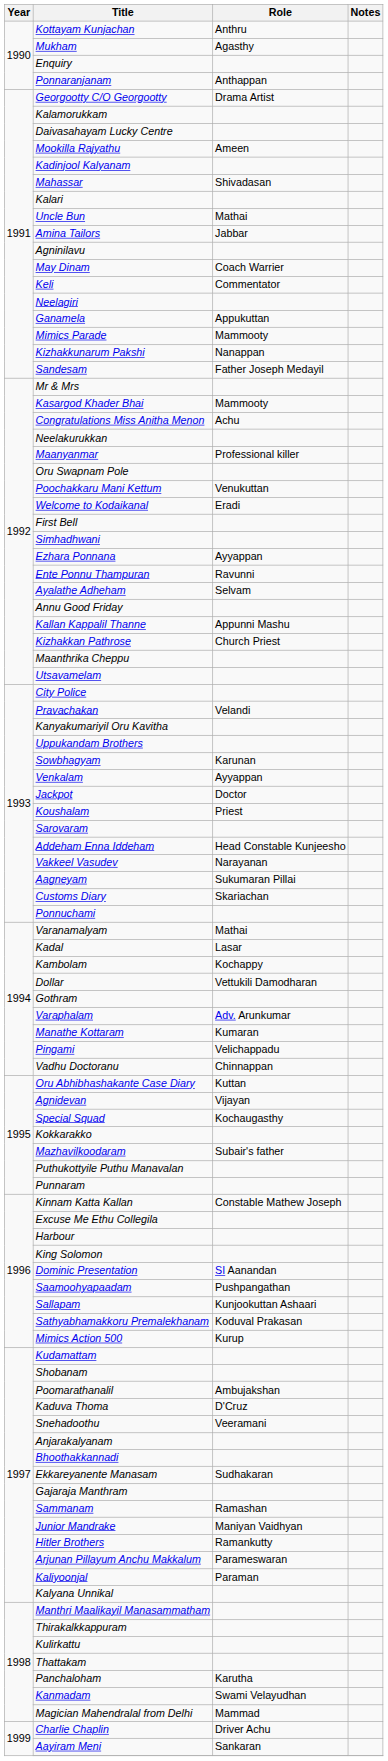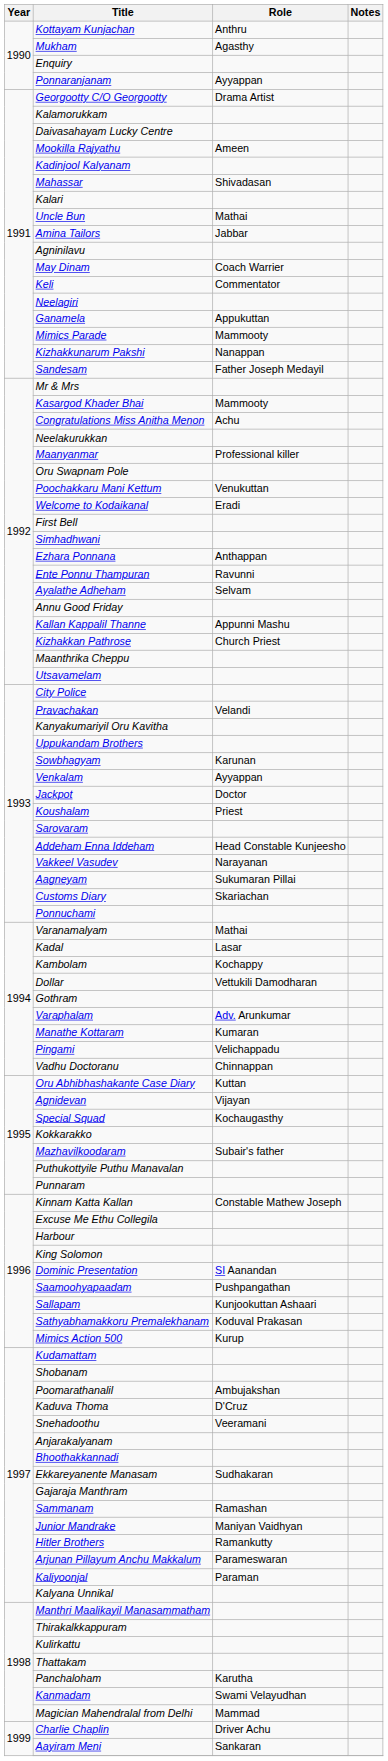Ponnaranjanam | Role: Anthappan -> Ayyappan
Ezhara Ponnana | Role: Ayyappan -> Anthappan
